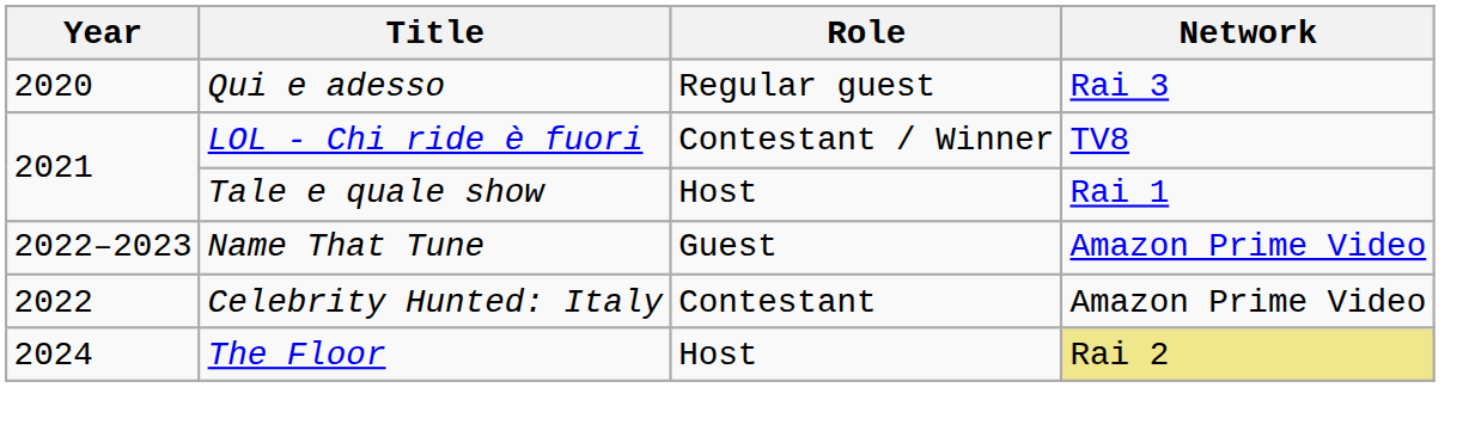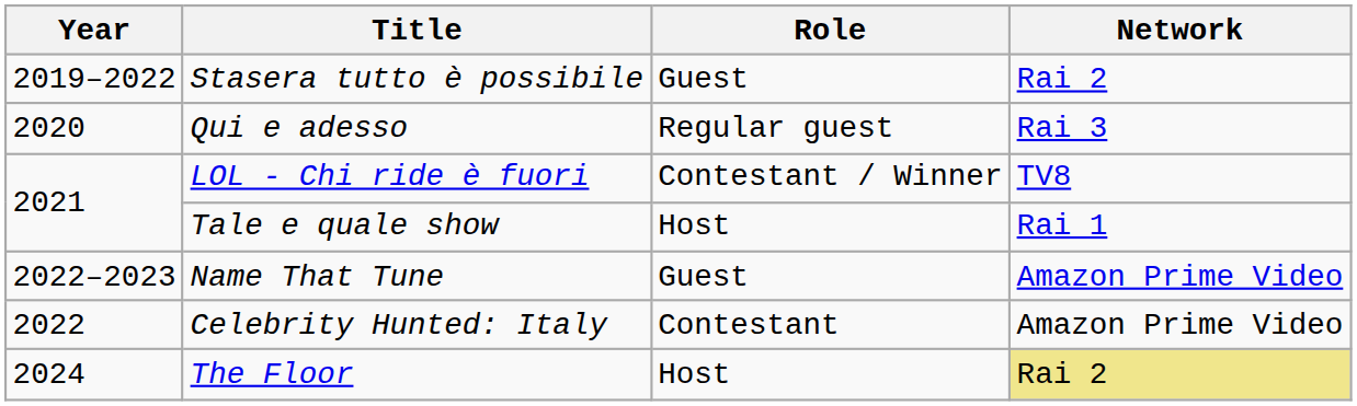+ row: 2019–2022 | Stasera tutto è possibile | Guest | Rai 2
